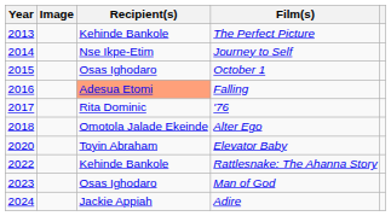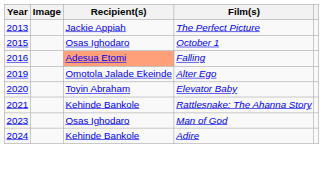The Perfect Picture | Recipient(s): Kehinde Bankole -> Jackie Appiah
- row: 2014 | Nse Ikpe-Etim | Journey to Self
- row: 2017 | Rita Dominic | '76
Alter Ego | Year: 2018 -> 2019
Rattlesnake: The Ahanna Story | Year: 2022 -> 2021
Adire | Recipient(s): Jackie Appiah -> Kehinde Bankole
